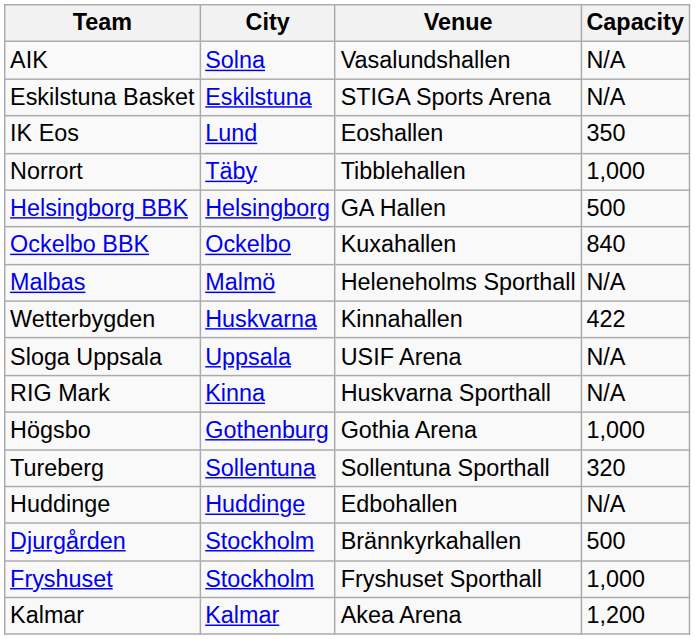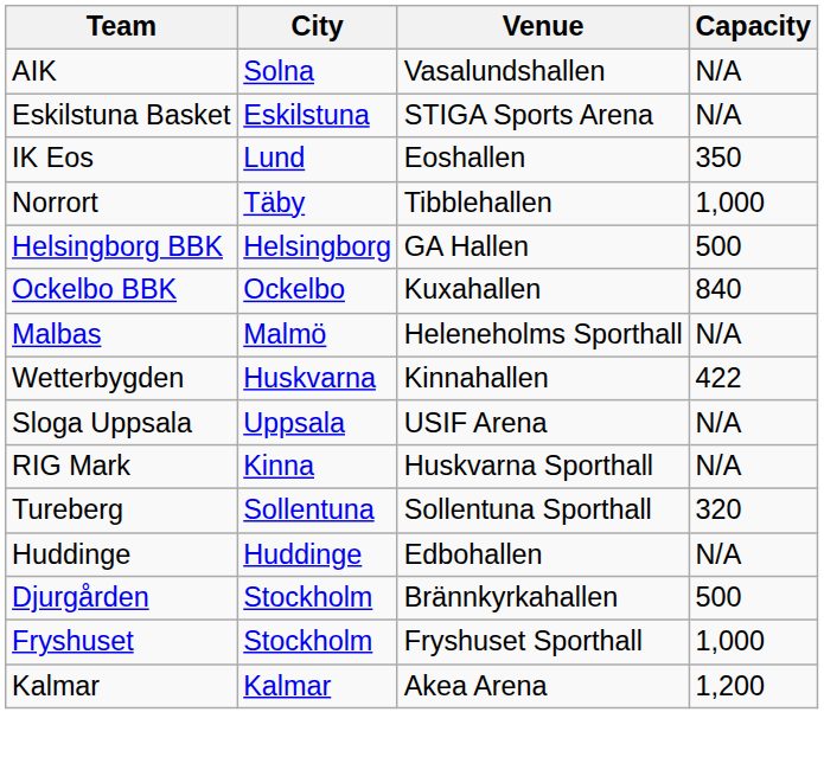- row: Högsbo | Gothenburg | Gothia Arena | 1,000
